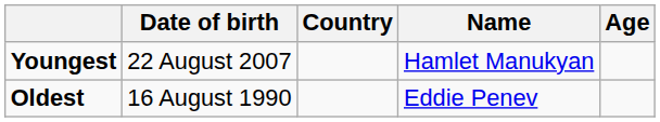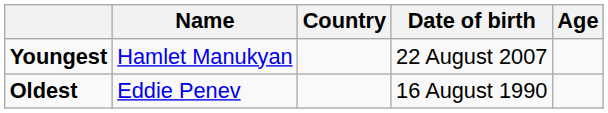columns swapped: Name <-> Date of birth
